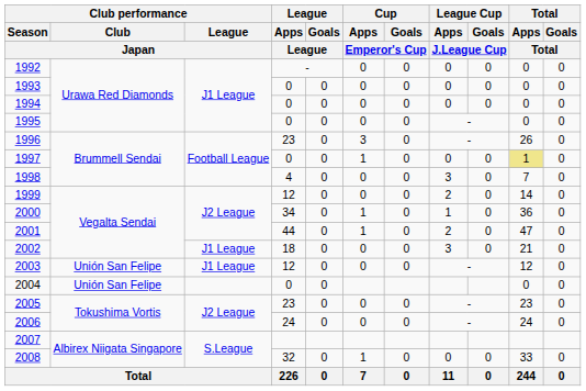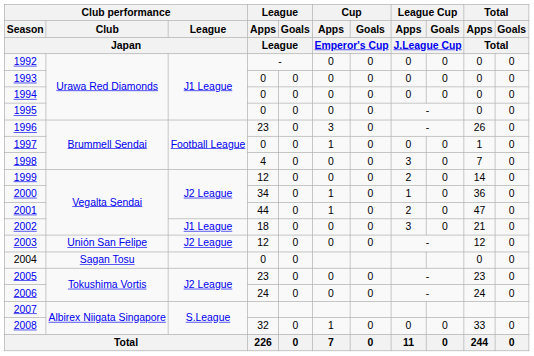1997 | Total / Apps / Total: khaki background -> no background
2003 | Club performance / League / Japan: J1 League -> J2 League
2004 | Club performance / Club / Japan: Unión San Felipe -> Sagan Tosu
